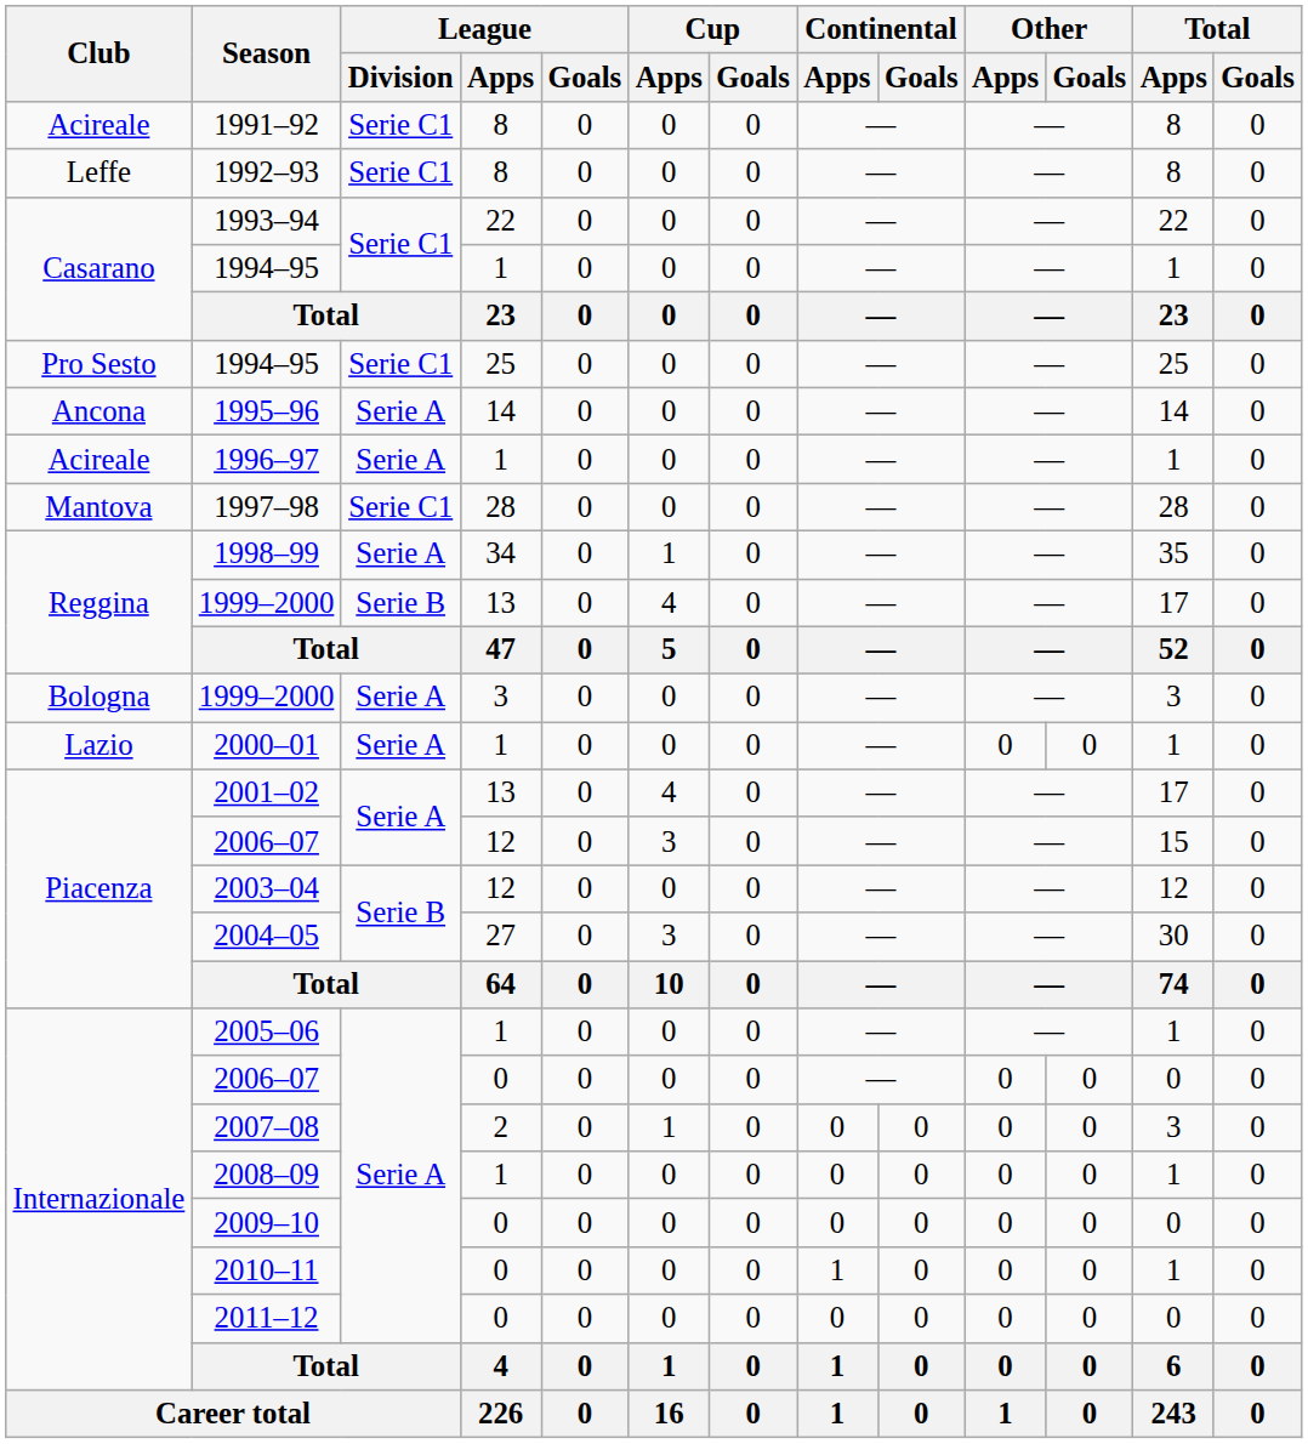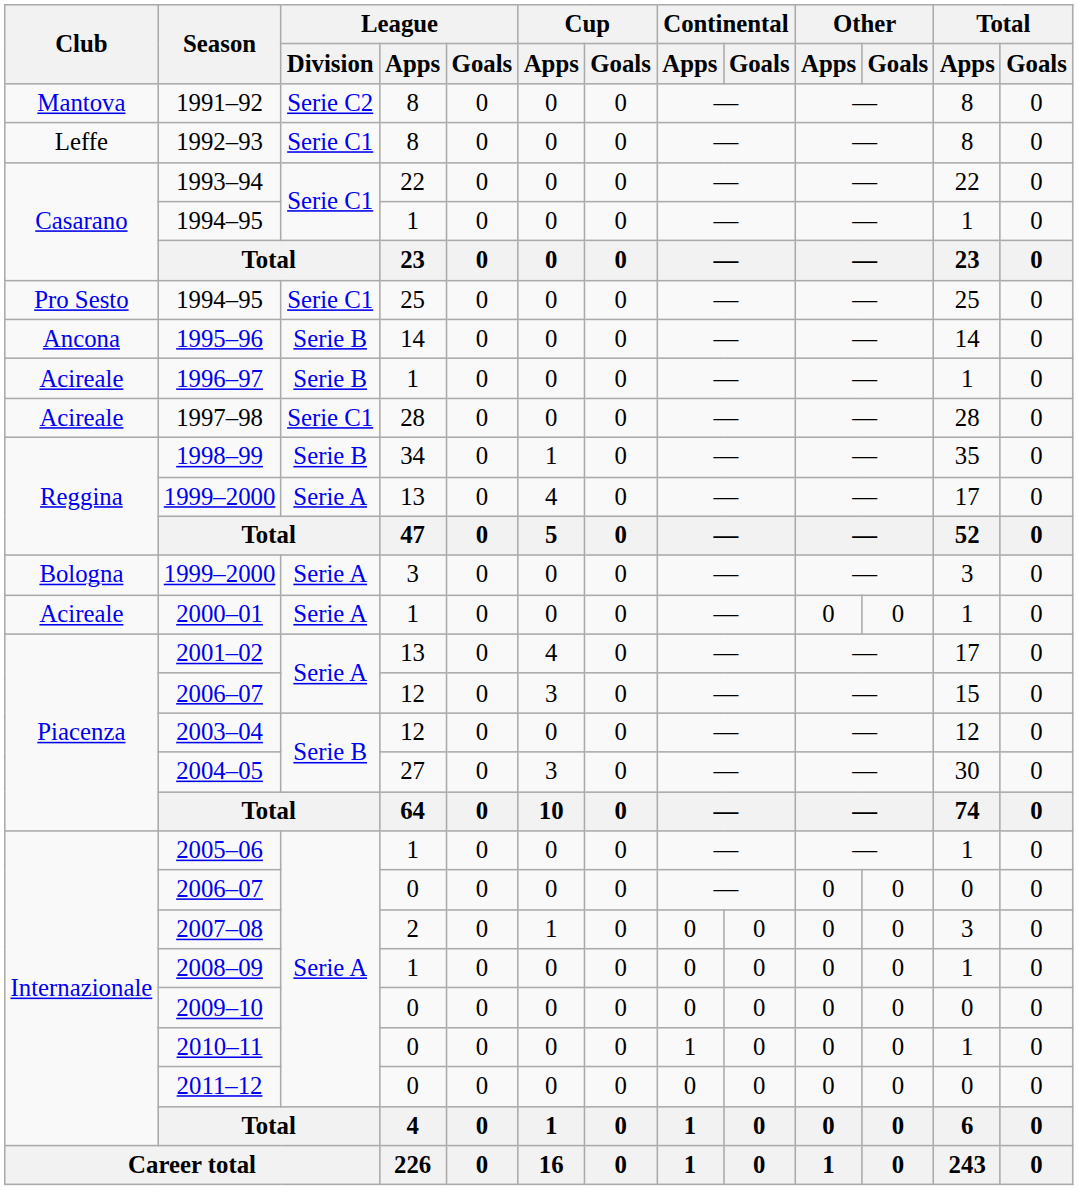1991–92 | Club: Acireale -> Mantova
1991–92 | League / Division: Serie C1 -> Serie C2
1995–96 | League / Division: Serie A -> Serie B
1996–97 | League / Division: Serie A -> Serie B
1997–98 | Club: Mantova -> Acireale
1998–99 | League / Division: Serie A -> Serie B
1999–2000 / 13 | League / Division: Serie B -> Serie A
2000–01 | Club: Lazio -> Acireale
